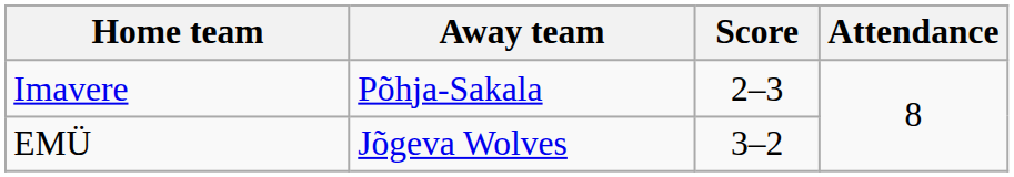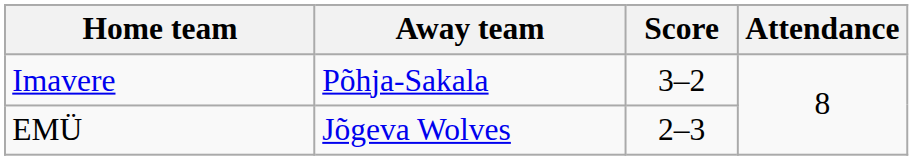Imavere | Score: 2–3 -> 3–2
EMÜ | Score: 3–2 -> 2–3
